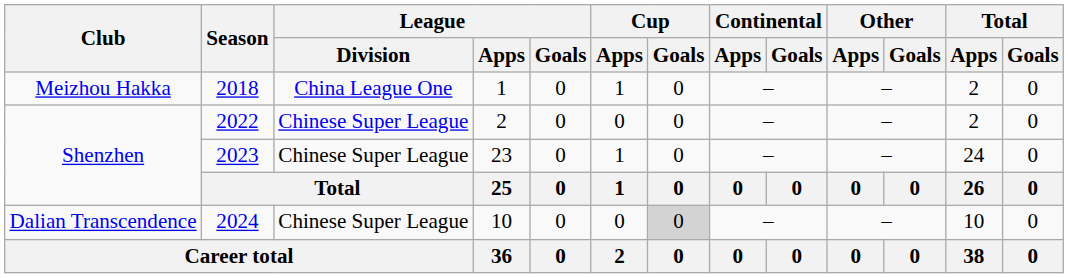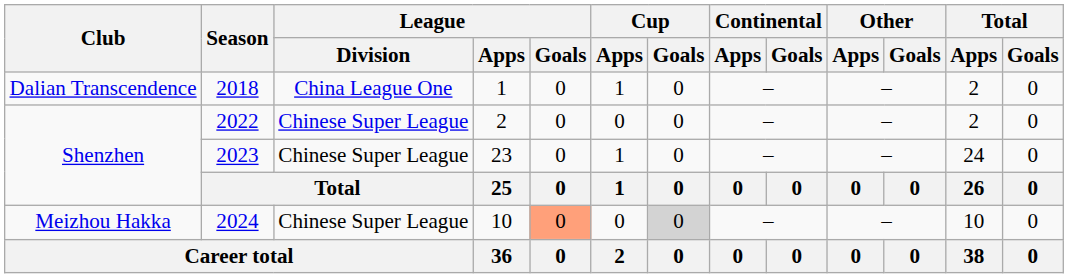2018 | Club: Meizhou Hakka -> Dalian Transcendence
2024 | Club: Dalian Transcendence -> Meizhou Hakka
2024 | League / Goals: no background -> lightsalmon background
